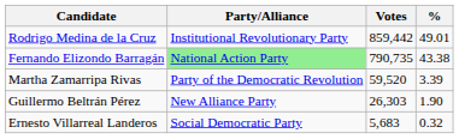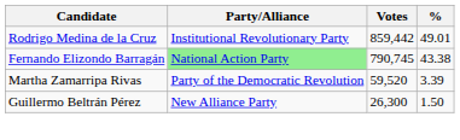Fernando Elizondo Barragán | Votes: 790,735 -> 790,745
Guillermo Beltrán Pérez | Votes: 26,303 -> 26,300
Guillermo Beltrán Pérez | %: 1.90 -> 1.50
- row: Ernesto Villarreal Landeros | Social Democratic Party | 5,683 | 0.32
